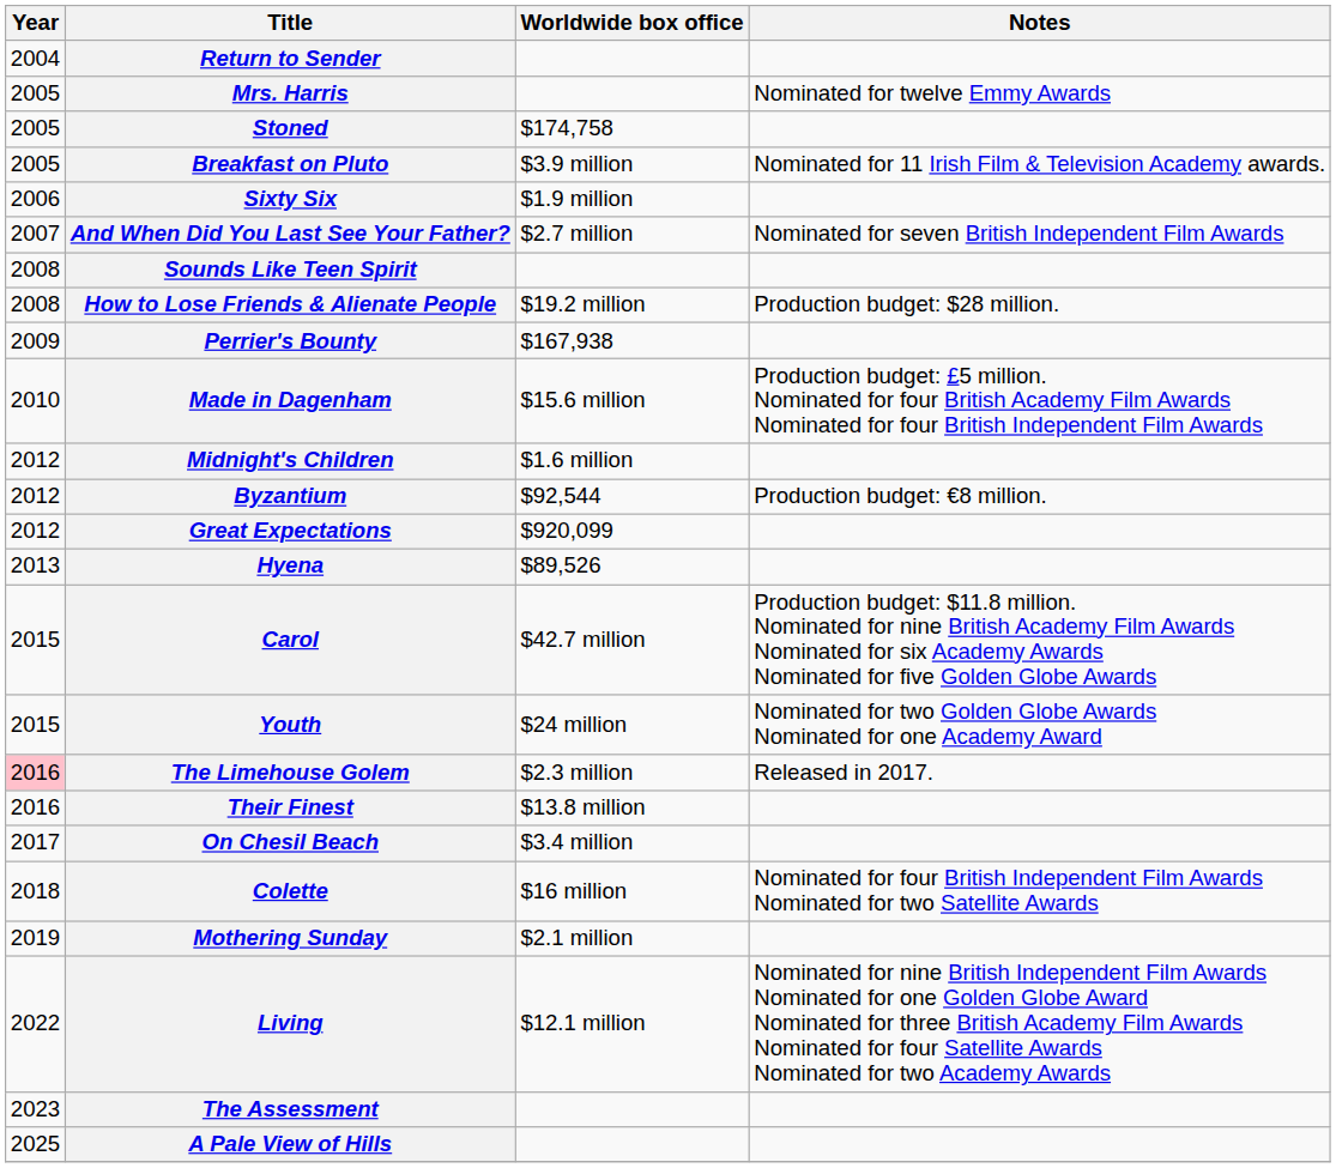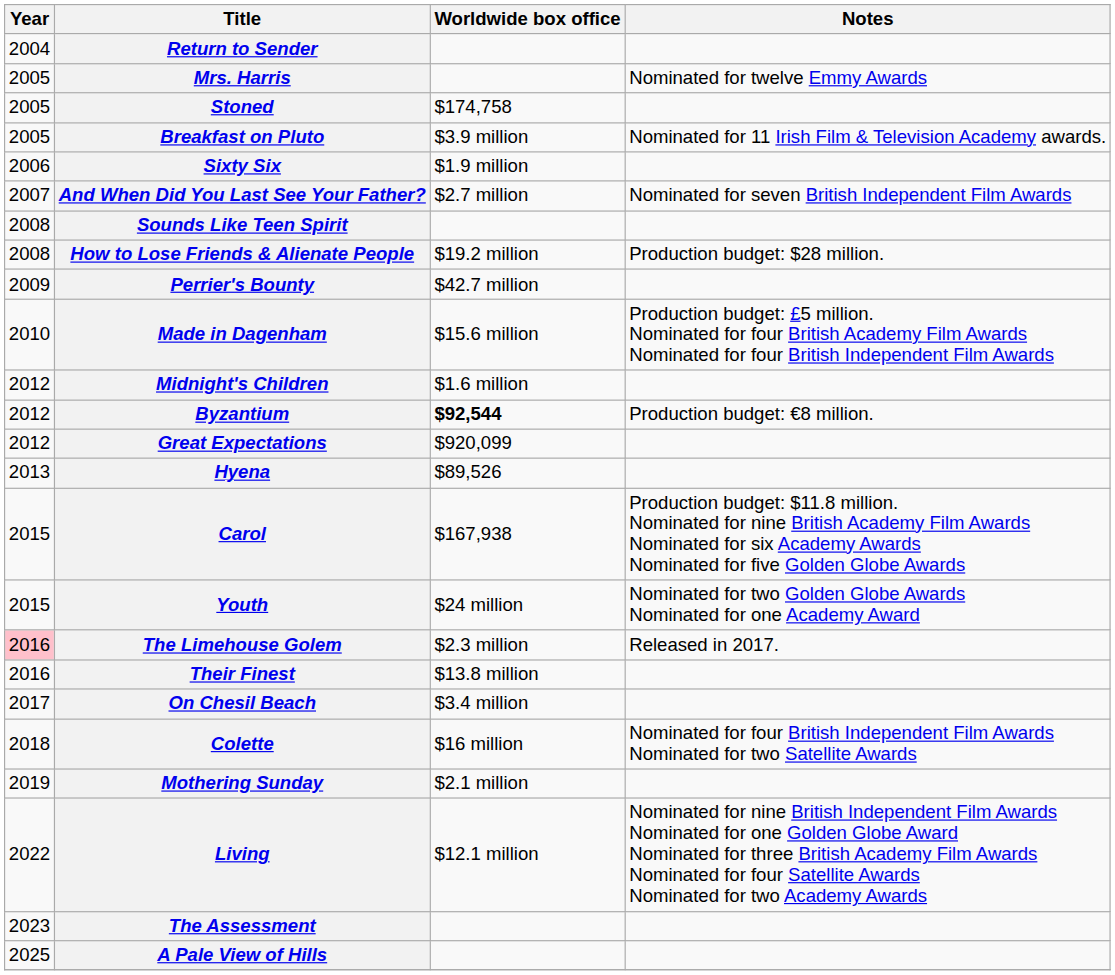Perrier's Bounty | Worldwide box office: $167,938 -> $42.7 million
Byzantium | Worldwide box office: normal -> bold
Carol | Worldwide box office: $42.7 million -> $167,938
